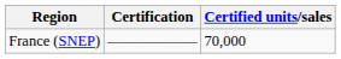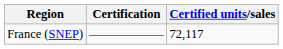France (SNEP) | Certified units/sales: 70,000 -> 72,117
